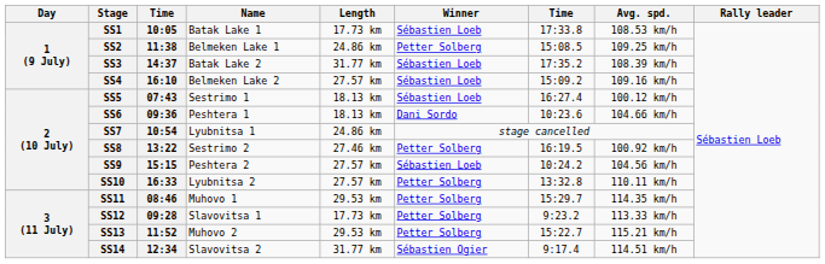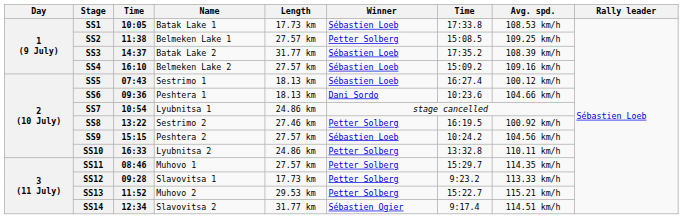SS2 | Length: 24.86 km -> 27.57 km
SS10 | Length: 27.57 km -> 24.86 km
SS11 | Length: 29.53 km -> 27.57 km
